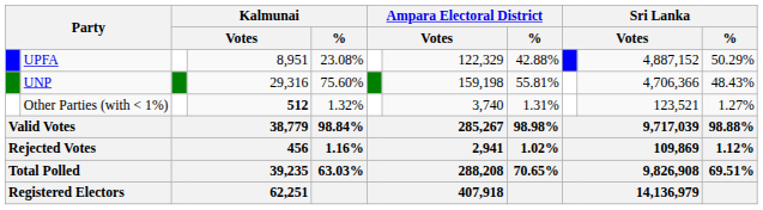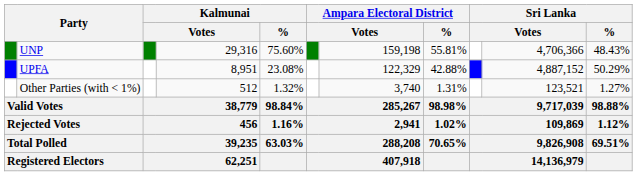rows swapped: UNP <-> UPFA
Other Parties (with < 1%) | column 4: bold -> normal
